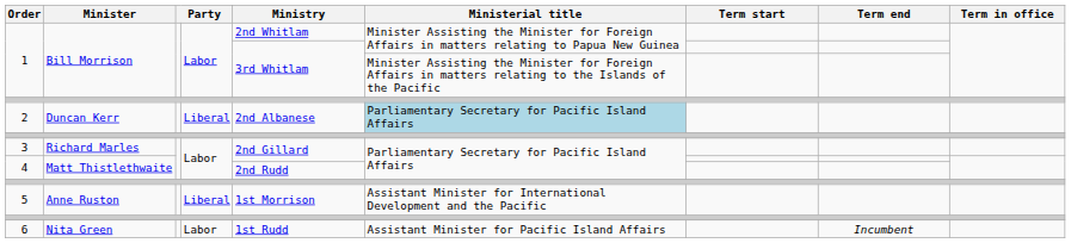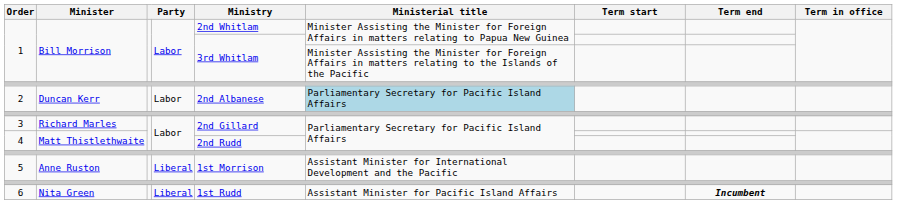2 | column 4: Liberal -> Labor
6 | column 4: Labor -> Liberal
6 | Term end: normal -> bold
